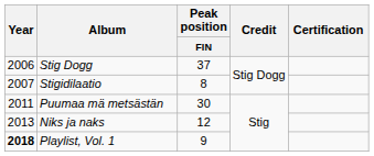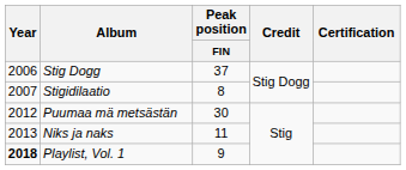Puumaa mä metsästän | Year: 2011 -> 2012
Niks ja naks | Peak position / FIN: 12 -> 11
